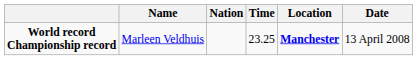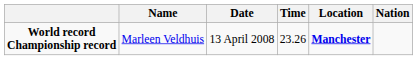columns swapped: Nation <-> Date
World record Championship record | Time: 23.25 -> 23.26
